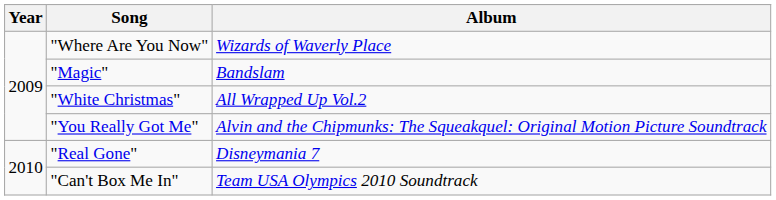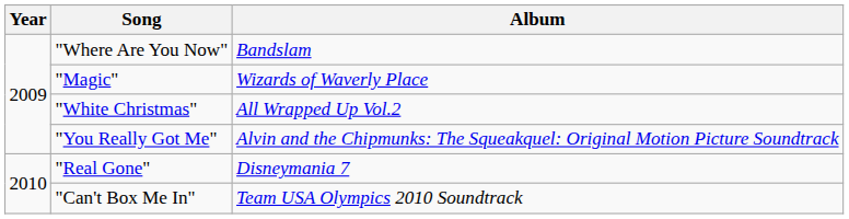"Where Are You Now" | Album: Wizards of Waverly Place -> Bandslam
"Magic" | Album: Bandslam -> Wizards of Waverly Place
